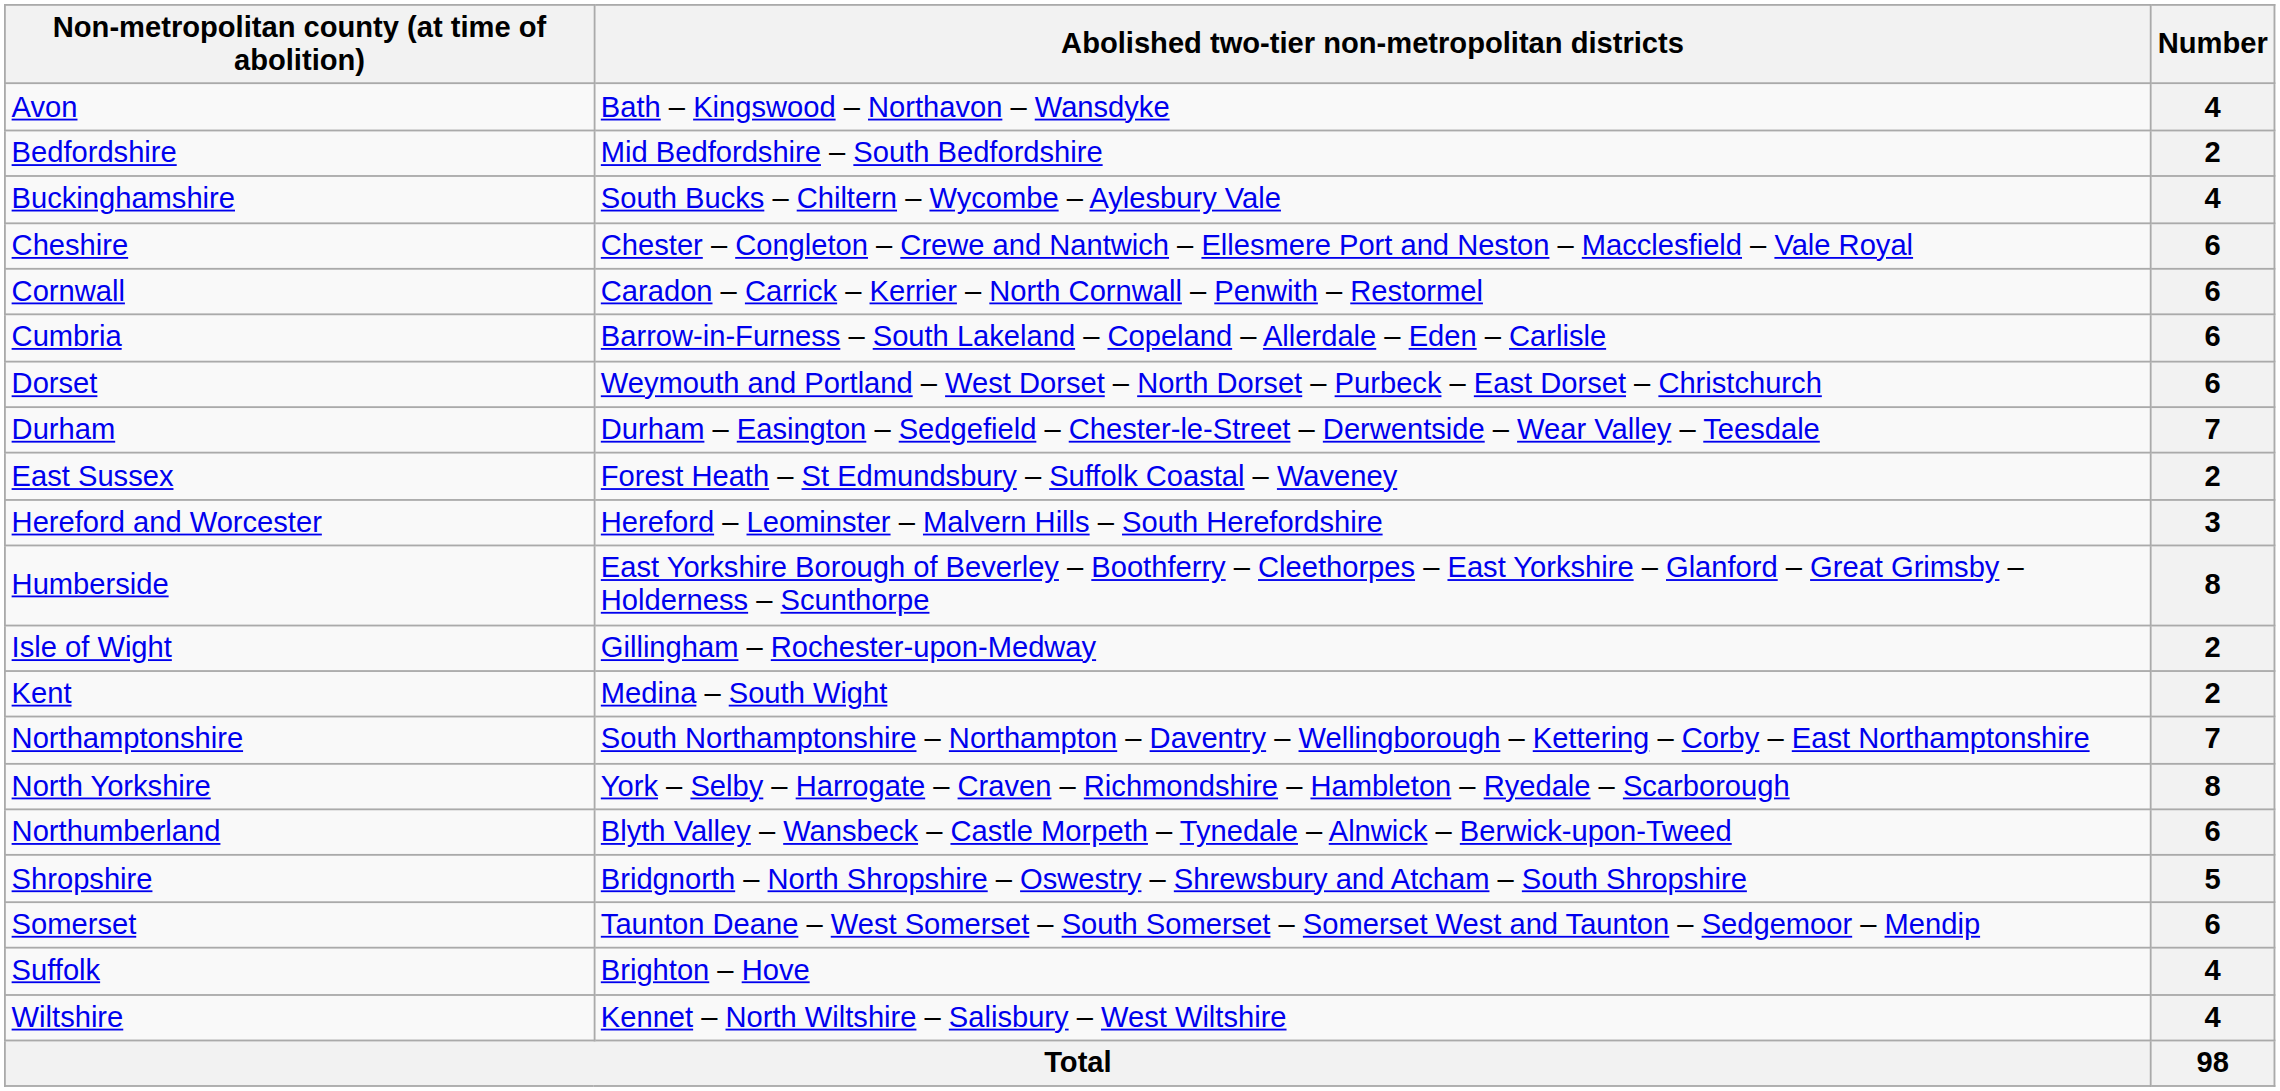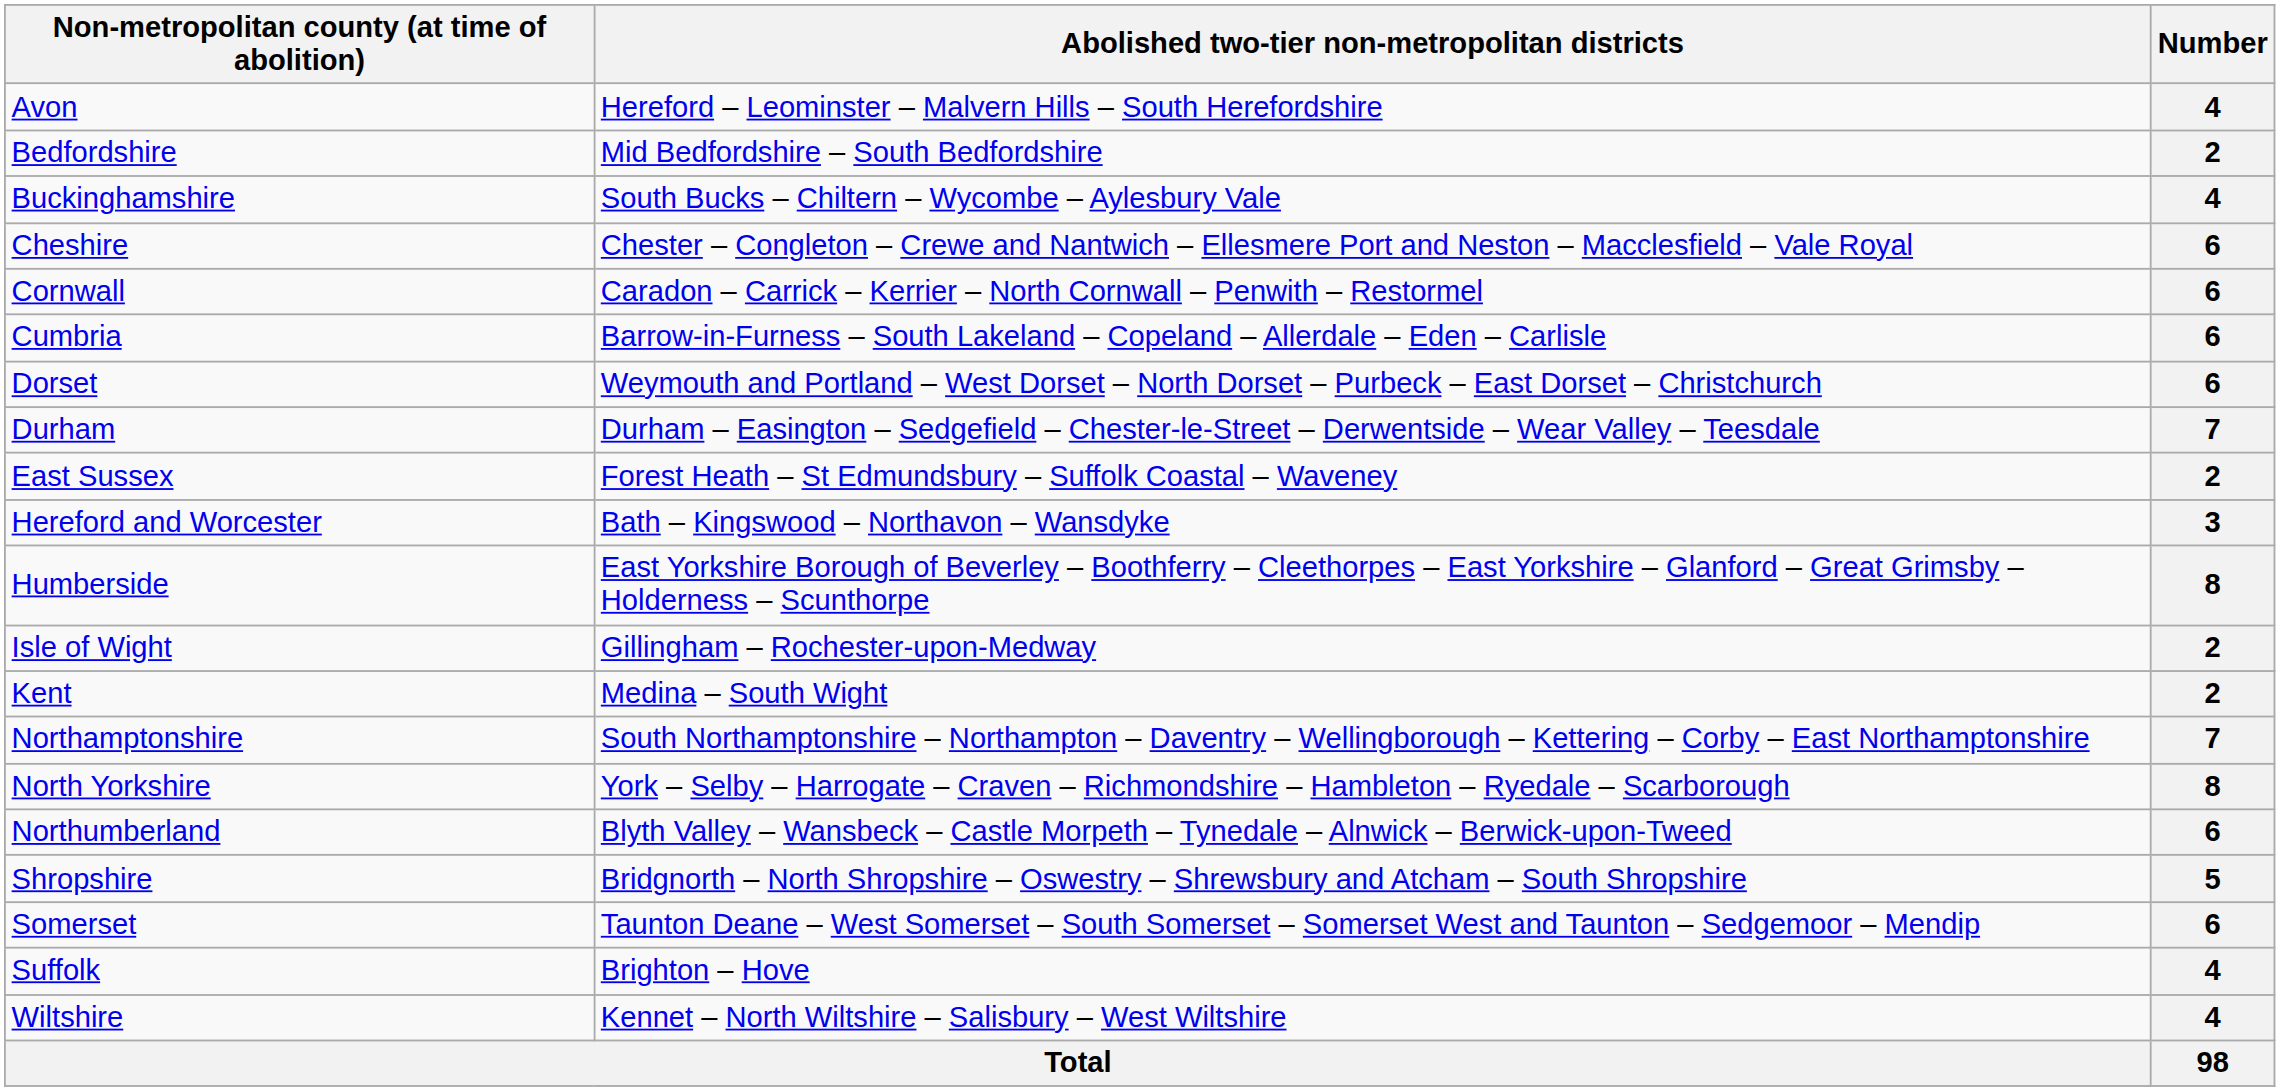Avon | Abolished two-tier non-metropolitan districts: Bath – Kingswood – Northavon – Wansdyke -> Hereford – Leominster – Malvern Hills – South Herefordshire
Hereford and Worcester | Abolished two-tier non-metropolitan districts: Hereford – Leominster – Malvern Hills – South Herefordshire -> Bath – Kingswood – Northavon – Wansdyke
